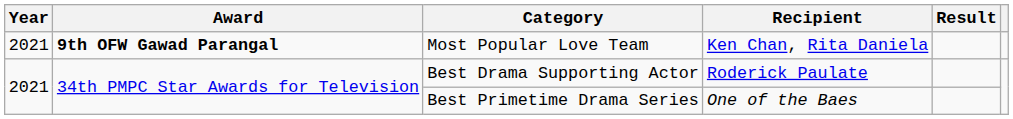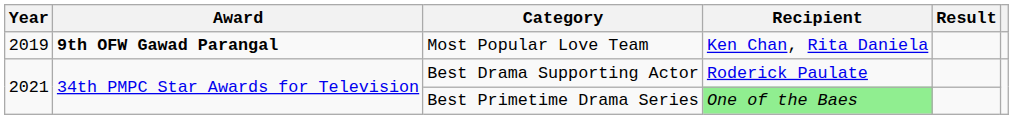Most Popular Love Team | Year: 2021 -> 2019
Best Primetime Drama Series | Recipient: no background -> lightgreen background
